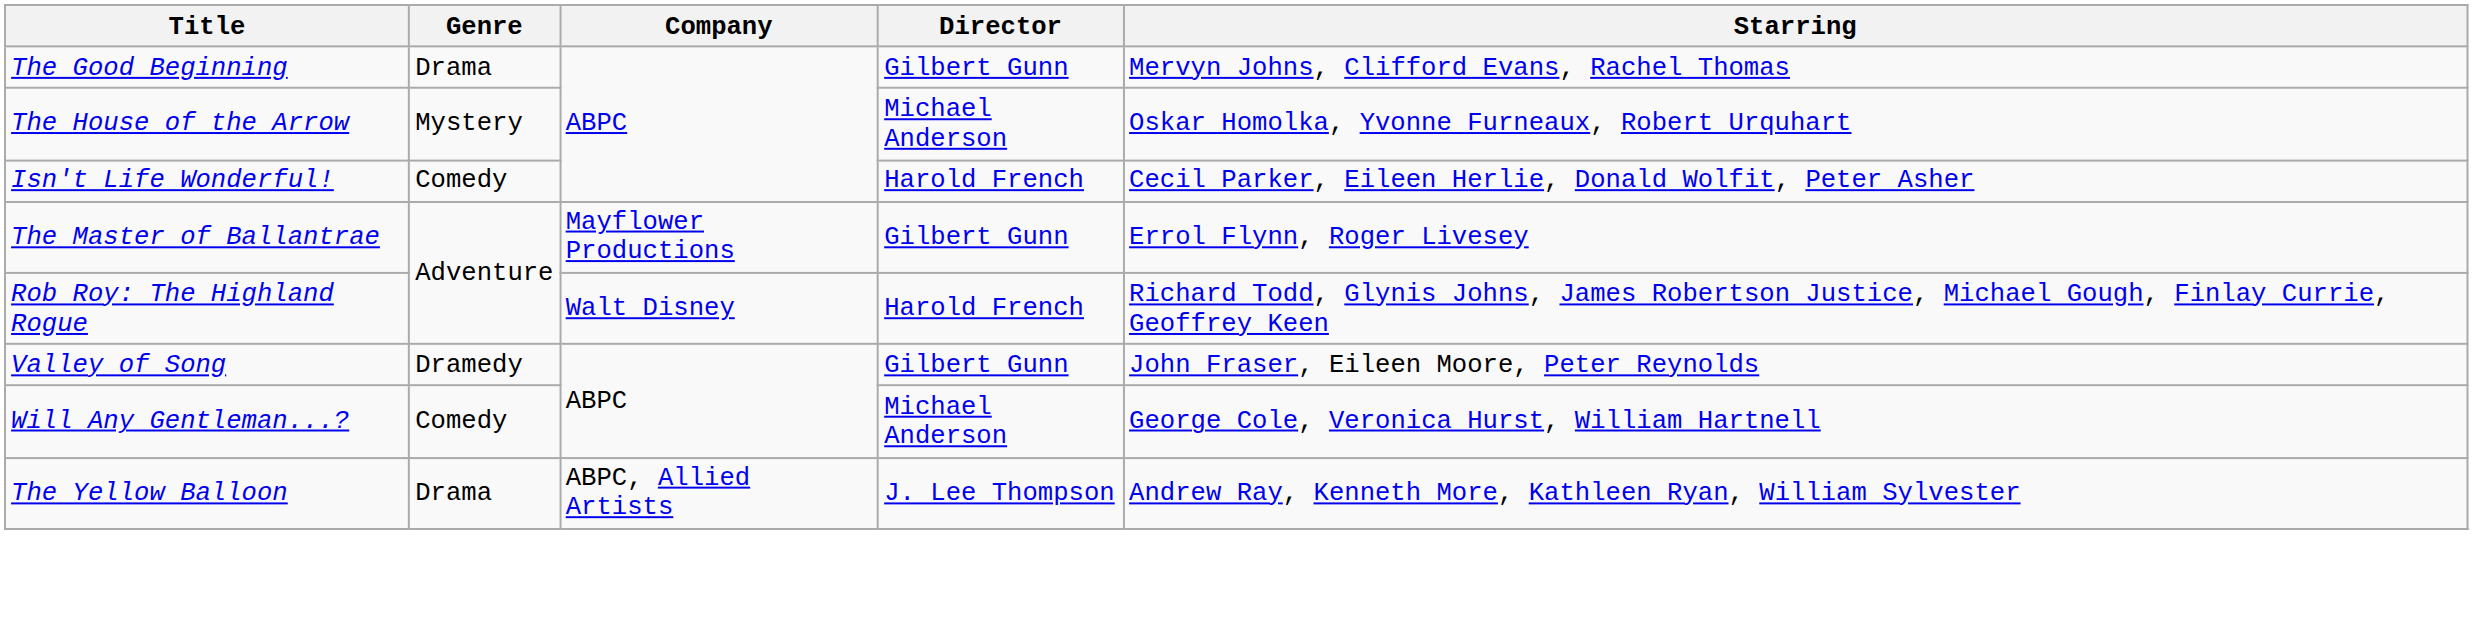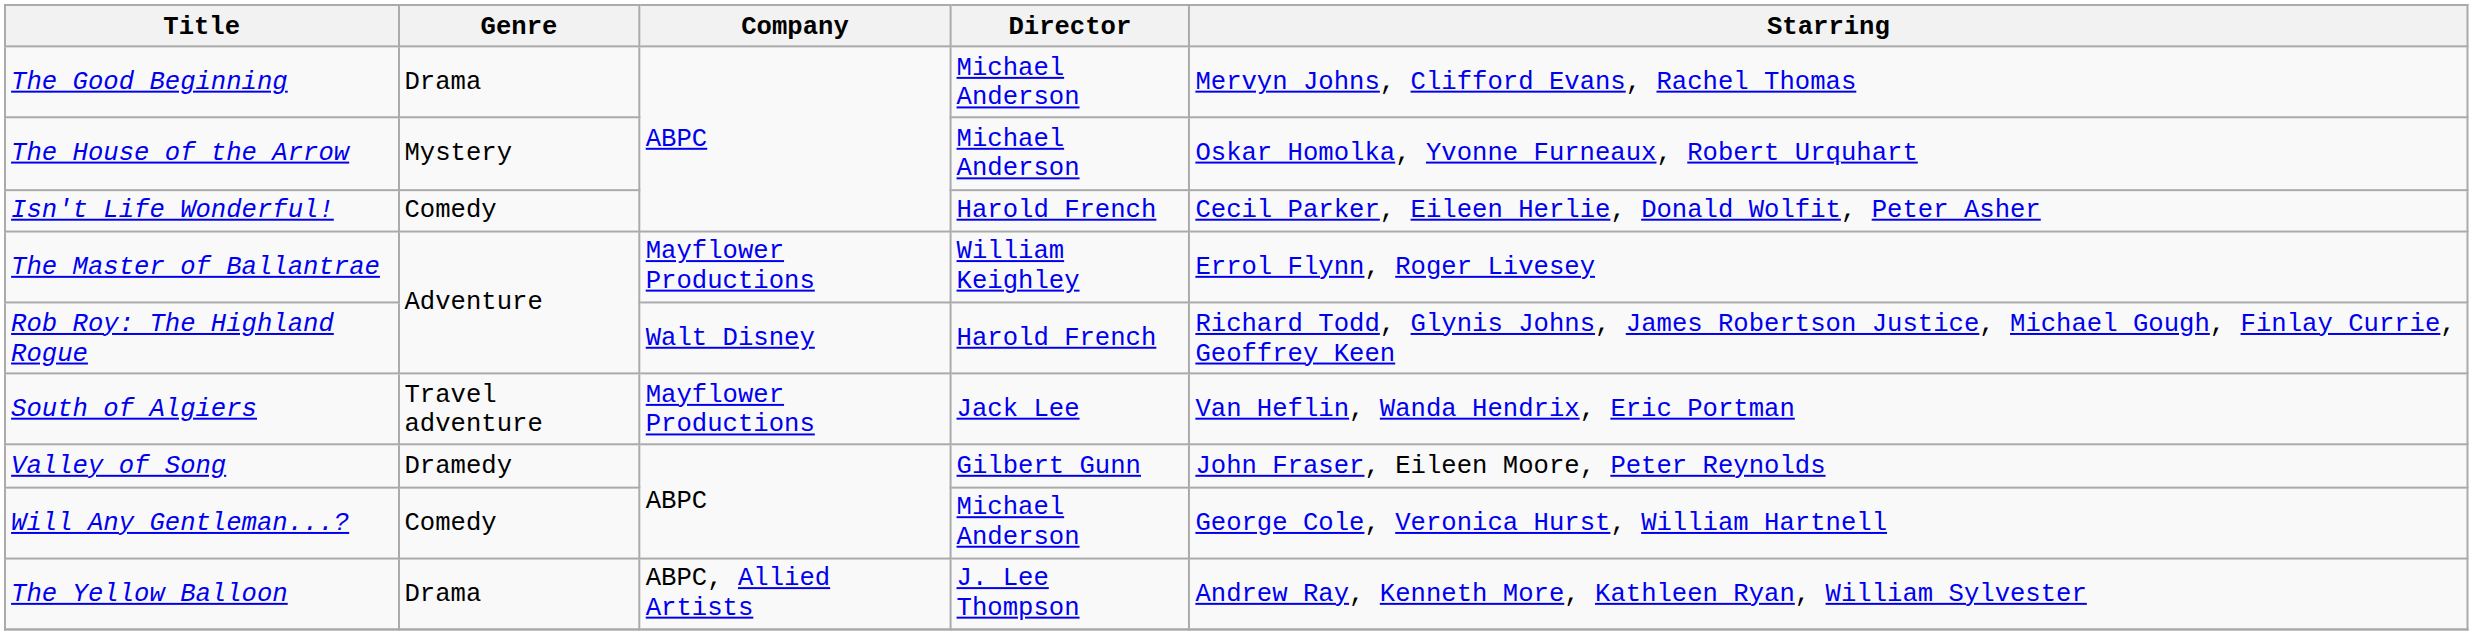The Good Beginning | Director: Gilbert Gunn -> Michael Anderson
The Master of Ballantrae | Director: Gilbert Gunn -> William Keighley
+ row: South of Algiers | Travel adventure | Mayflower Productions | Jack Lee | Van Heflin, Wanda Hendrix, Eric Portman
